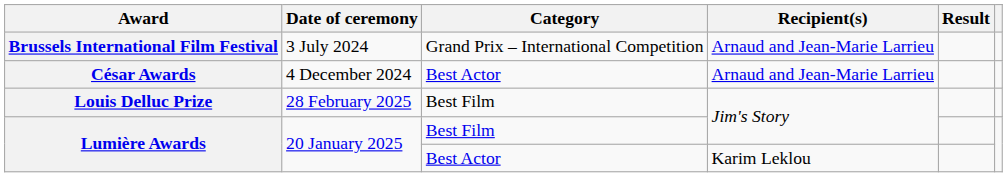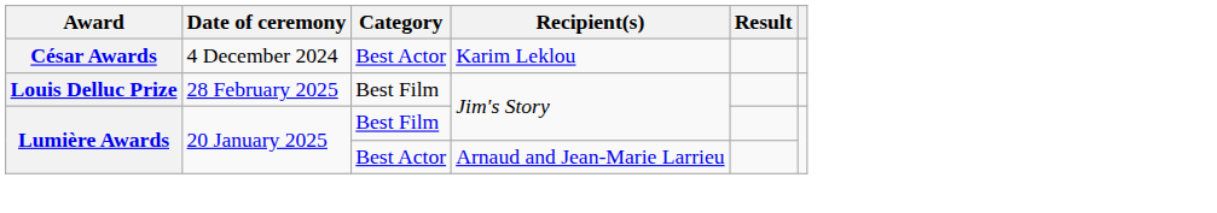- row: Brussels International Film Festival | 3 July 2024 | Grand Prix – International Competition | Arnaud and Jean-Marie Larrieu
César Awards | Recipient(s): Arnaud and Jean-Marie Larrieu -> Karim Leklou
Lumière Awards / Best Actor | Recipient(s): Karim Leklou -> Arnaud and Jean-Marie Larrieu
